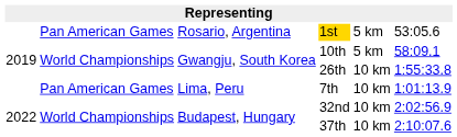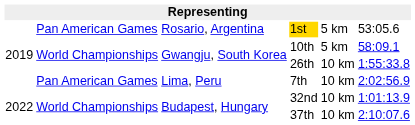7th | column 6: 1:01:13.9 -> 2:02:56.9
32nd | column 6: 2:02:56.9 -> 1:01:13.9
